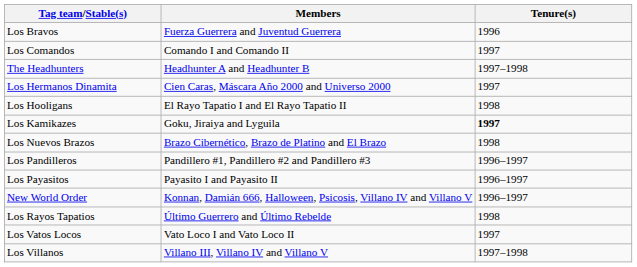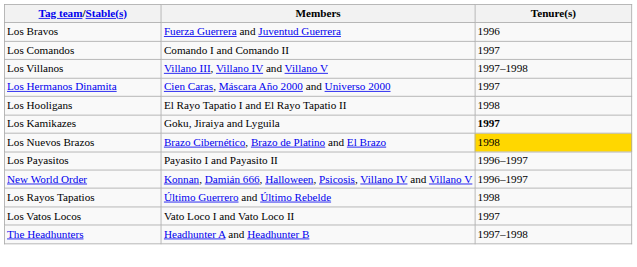rows swapped: The Headhunters <-> Los Villanos
Los Nuevos Brazos | Tenure(s): no background -> gold background
- row: Los Pandilleros | Pandillero #1, Pandillero #2 and Pandillero #3 | 1996–1997
